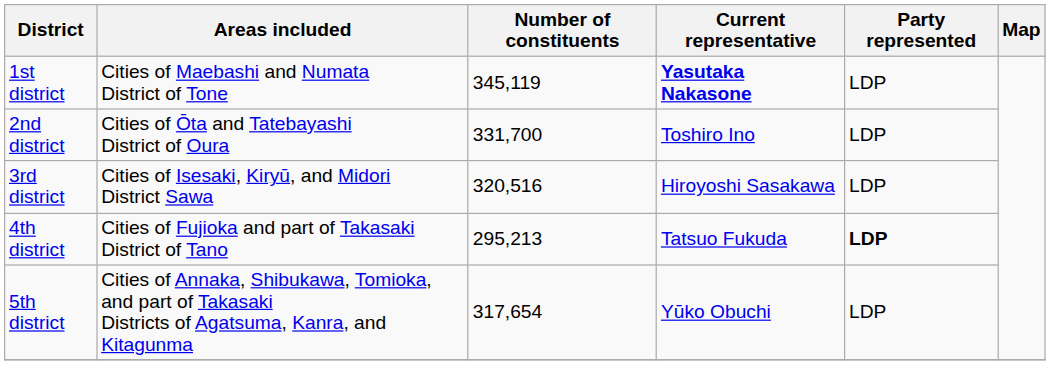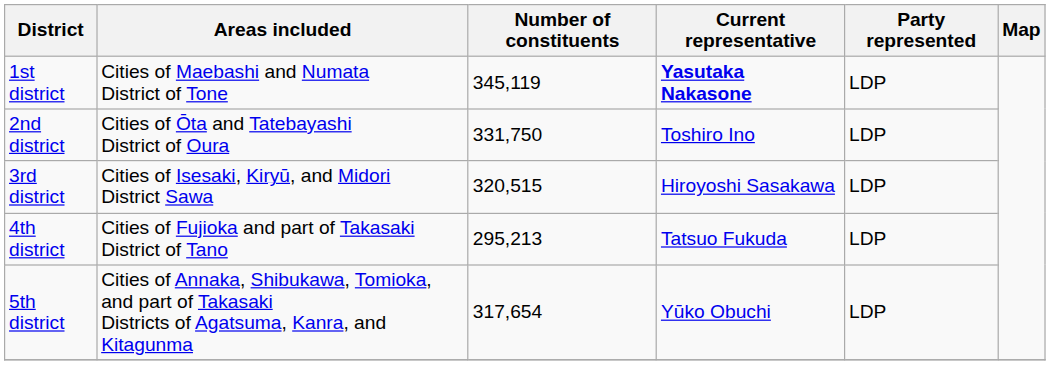2nd district | Number of constituents: 331,700 -> 331,750
3rd district | Number of constituents: 320,516 -> 320,515
4th district | Party represented: bold -> normal
